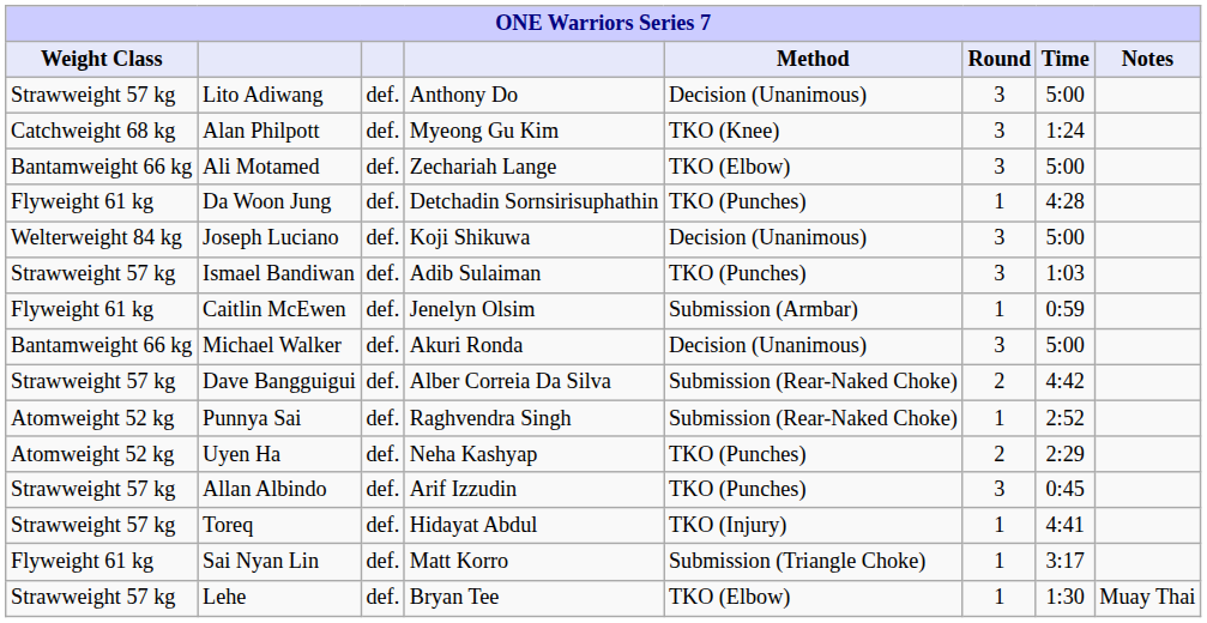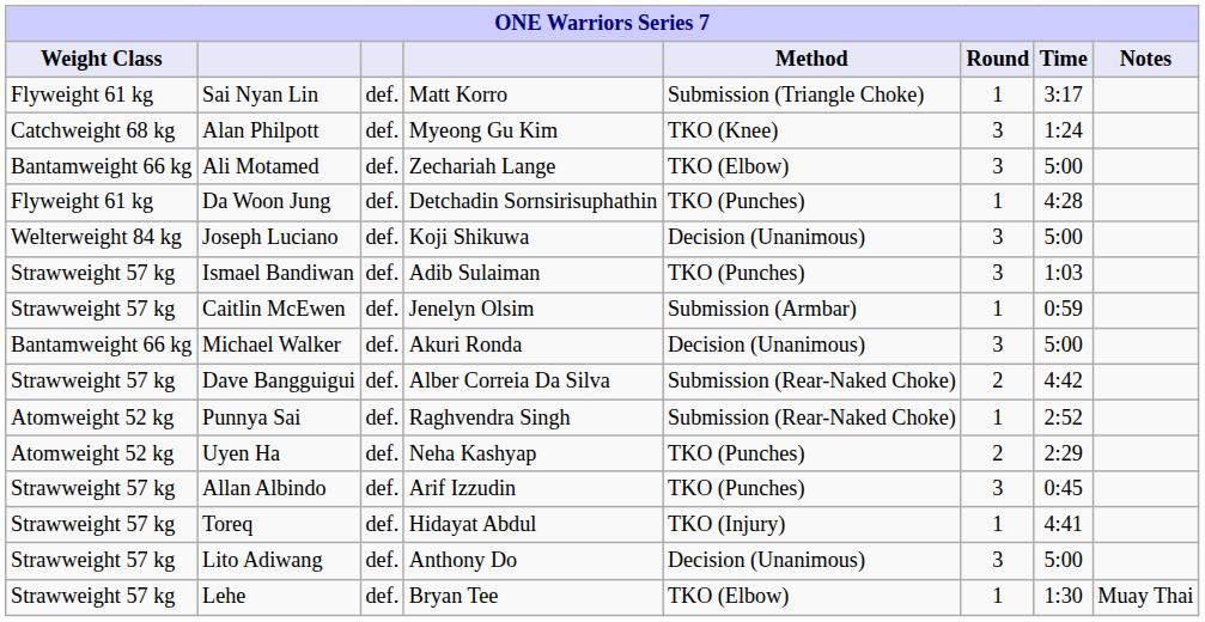rows swapped: Lito Adiwang <-> Sai Nyan Lin
Caitlin McEwen | Weight Class: Flyweight 61 kg -> Strawweight 57 kg
